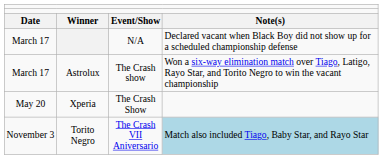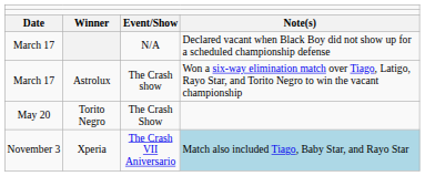The Crash Show | column 2: Xperia -> Torito Negro
The Crash VII Aniversario | column 2: Torito Negro -> Xperia
